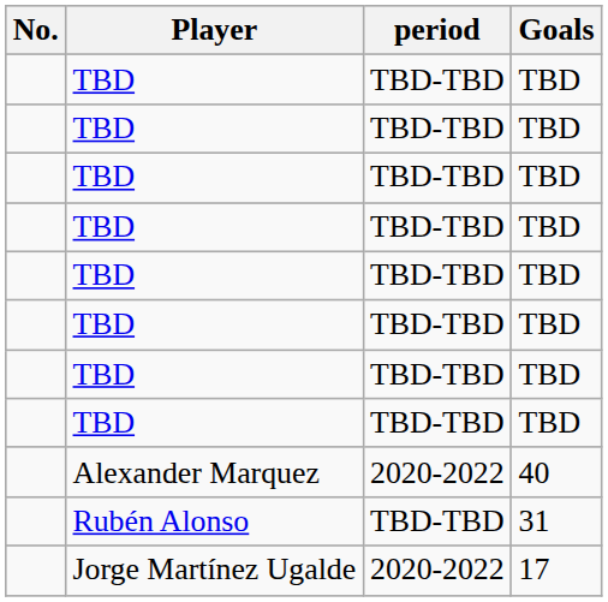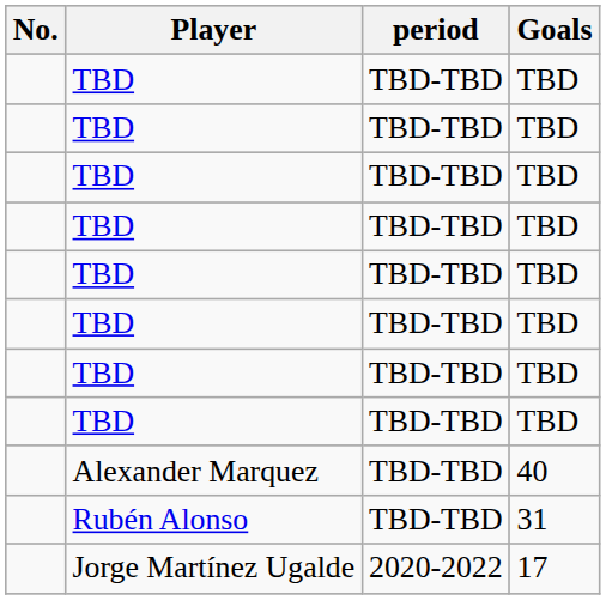Alexander Marquez | period: 2020-2022 -> TBD-TBD
